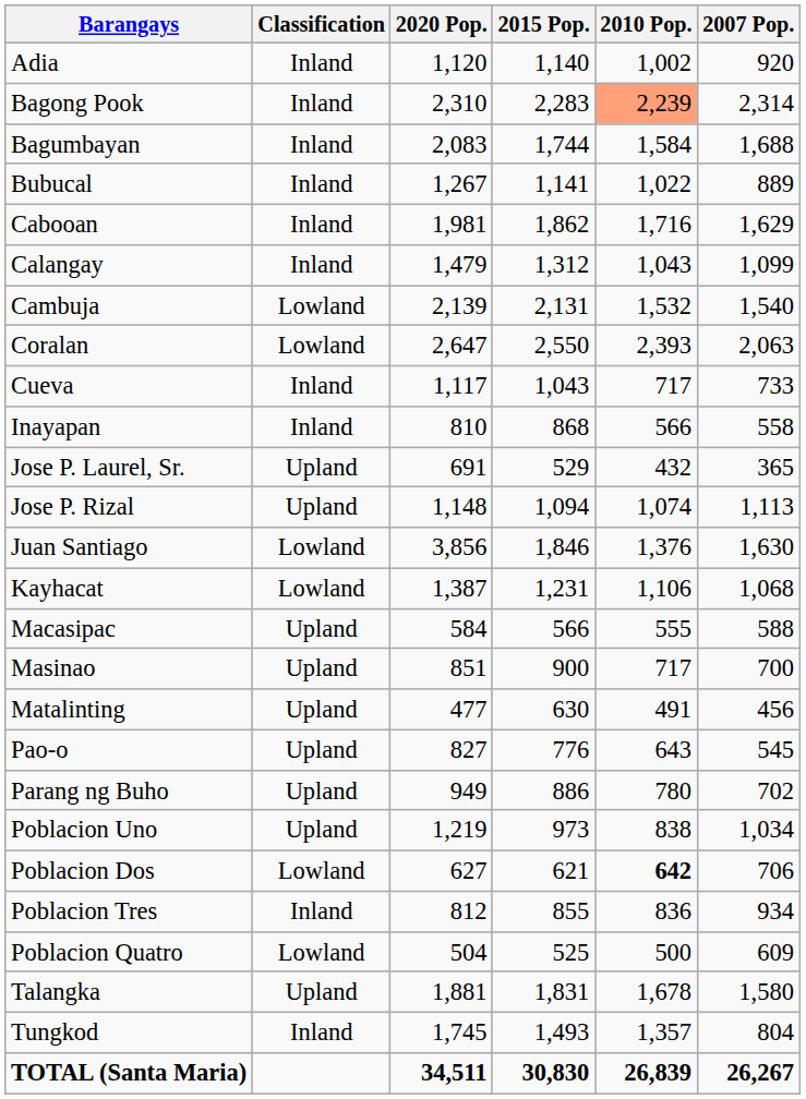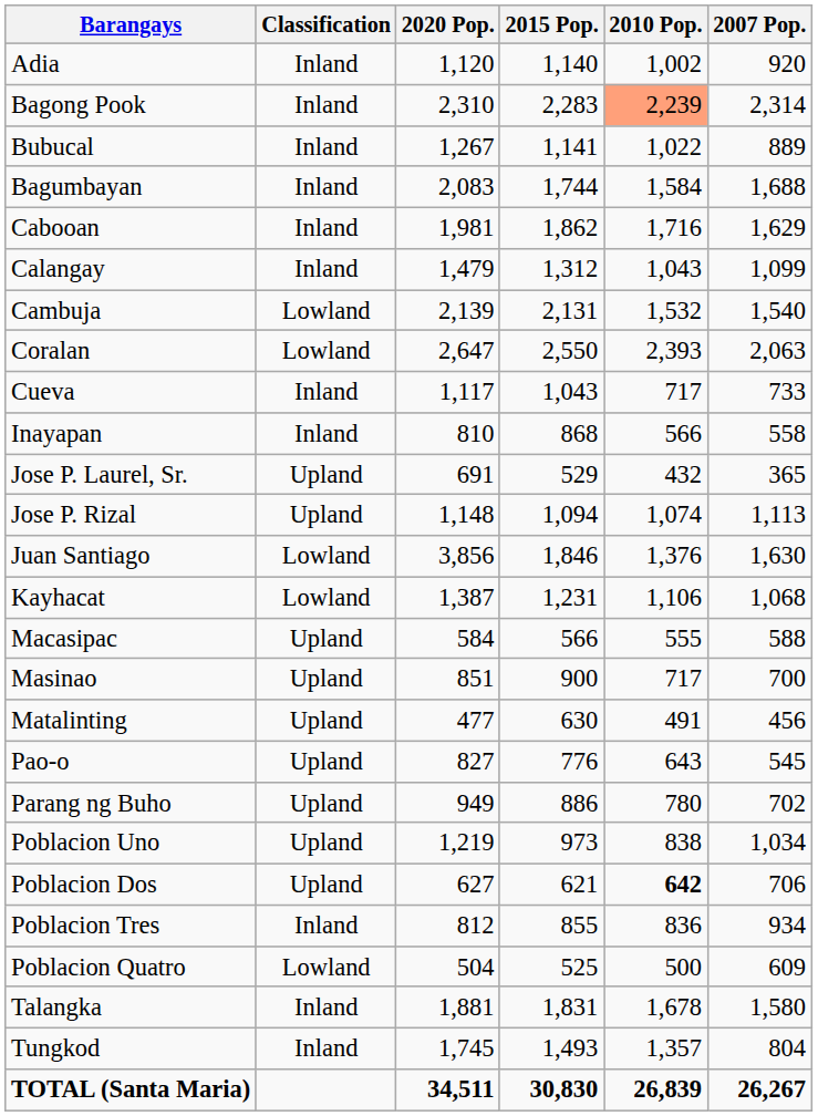rows swapped: Bagumbayan <-> Bubucal
Poblacion Dos | Classification: Lowland -> Upland
Talangka | Classification: Upland -> Inland
